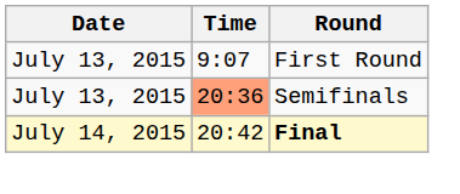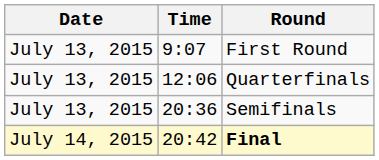+ row: July 13, 2015 | 12:06 | Quarterfinals
Semifinals | Time: lightsalmon background -> no background
